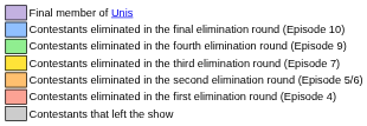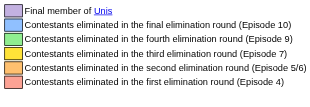- row: Contestants that left the show
